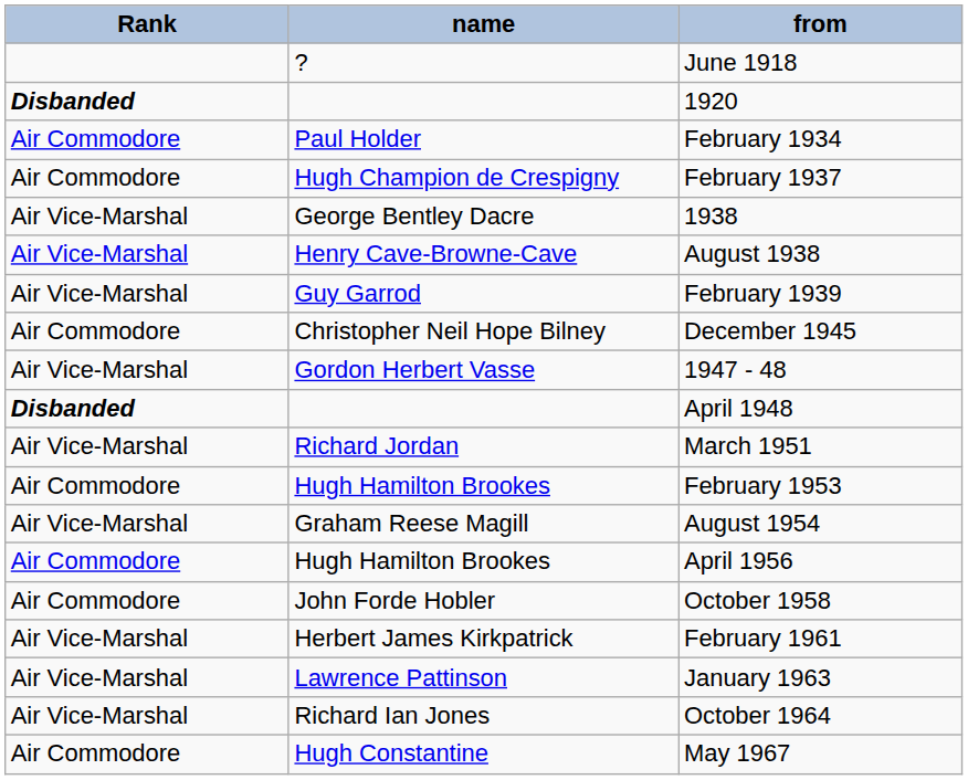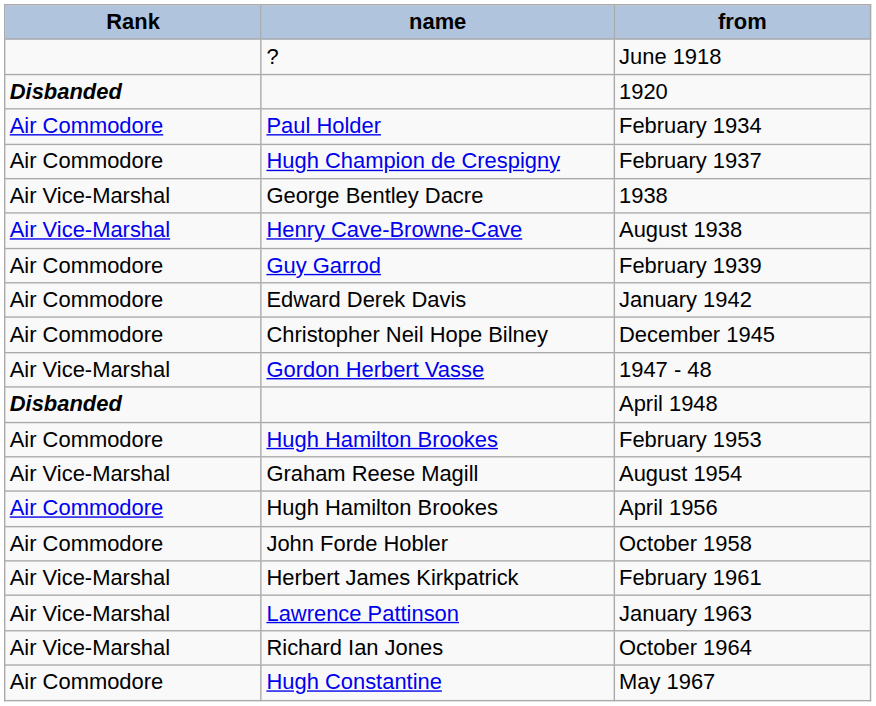February 1939 | Rank: Air Vice-Marshal -> Air Commodore
+ row: Air Commodore | Edward Derek Davis | January 1942
- row: Air Vice-Marshal | Richard Jordan | March 1951
